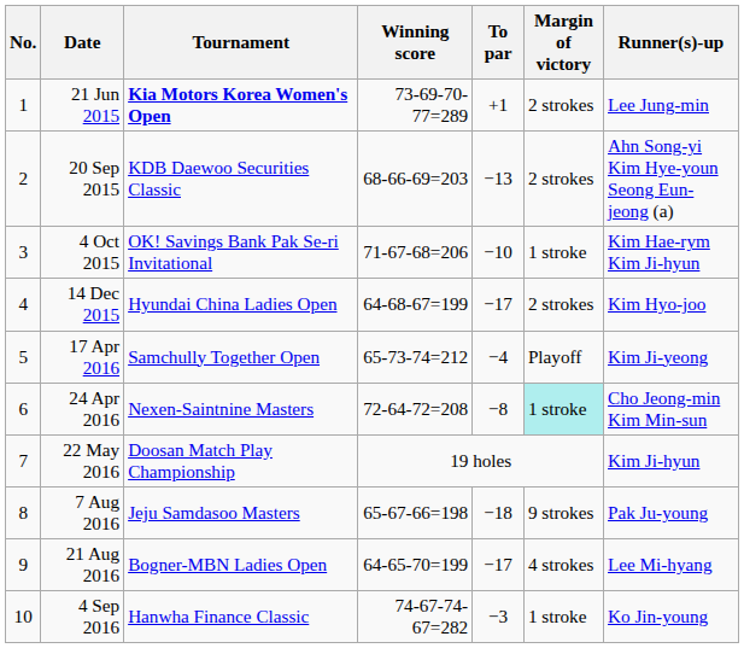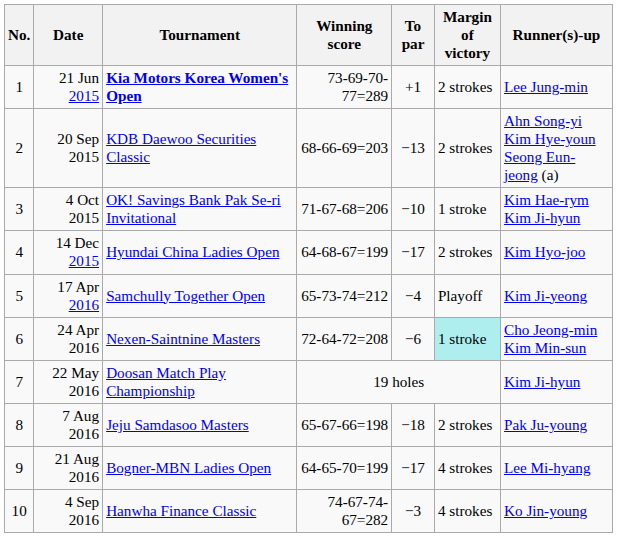24 Apr 2016 | To par: −8 -> −6
7 Aug 2016 | Margin of victory: 9 strokes -> 2 strokes
4 Sep 2016 | Margin of victory: 1 stroke -> 4 strokes
